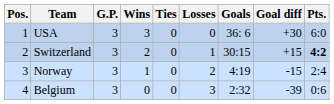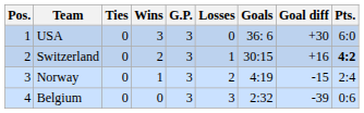columns swapped: G.P. <-> Ties
Switzerland | Goal diff: +15 -> +16
